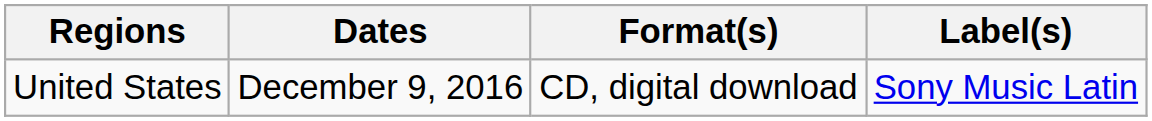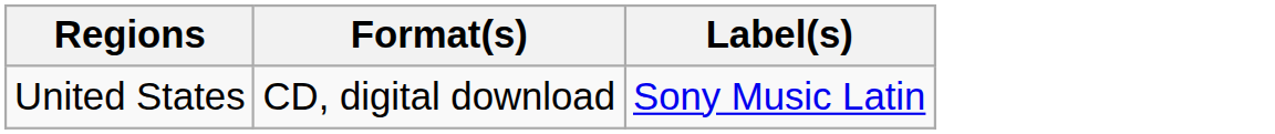- column: Dates | December 9, 2016
